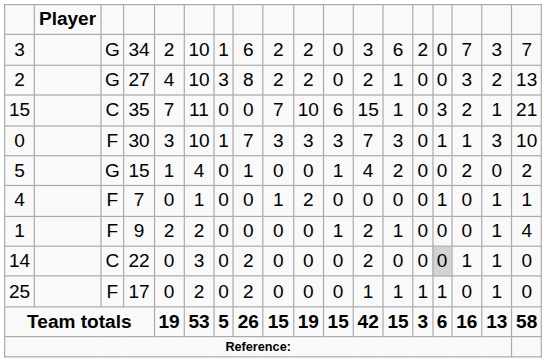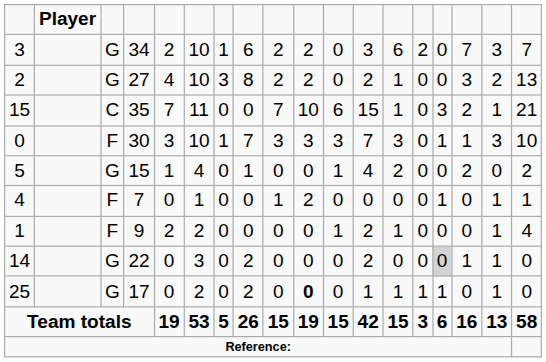14 | column 3: C -> G
25 | column 3: F -> G
25 | column 10: normal -> bold
